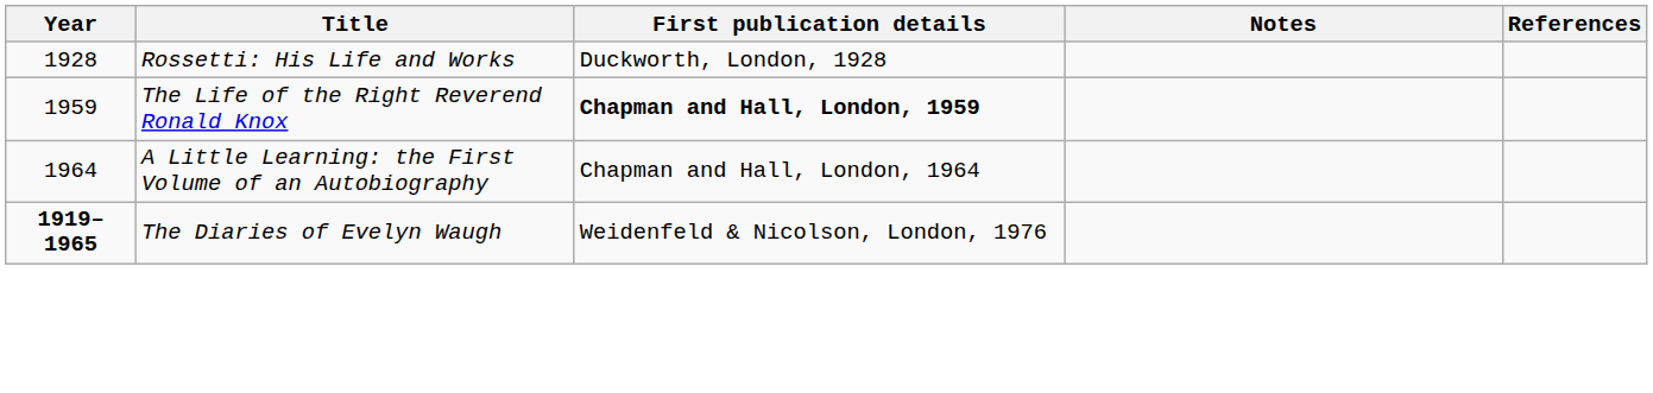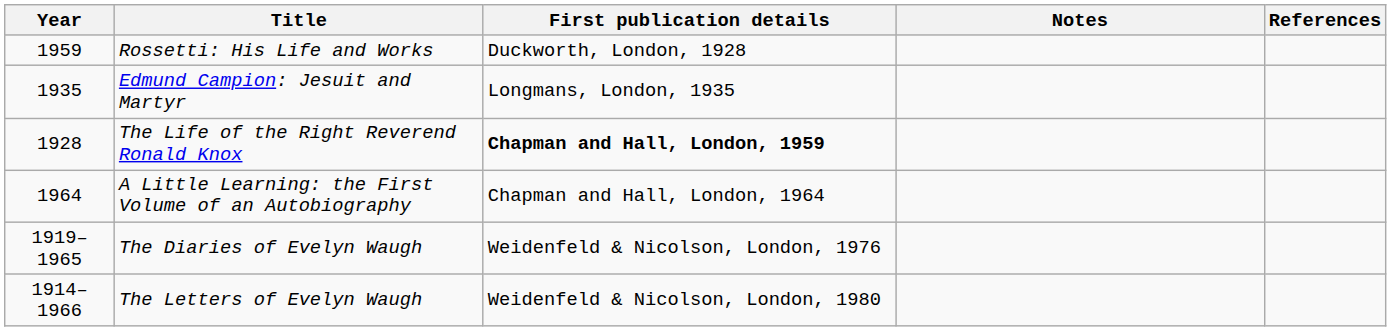Rossetti: His Life and Works | Year: 1928 -> 1959
+ row: 1935 | Edmund Campion: Jesuit and Martyr | Longmans, London, 1935
The Life of the Right Reverend Ronald Knox | Year: 1959 -> 1928
The Diaries of Evelyn Waugh | Year: bold -> normal
+ row: 1914–1966 | The Letters of Evelyn Waugh | Weidenfeld & Nicolson, London, 1980
